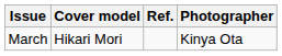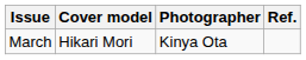columns swapped: Photographer <-> Ref.
